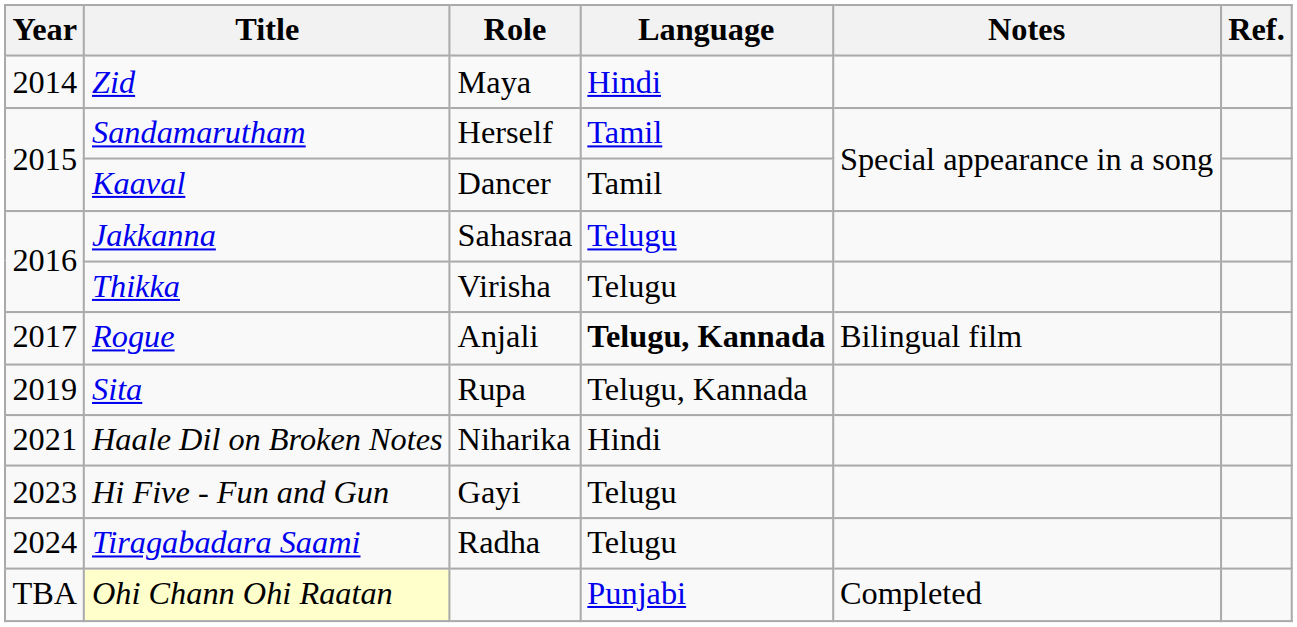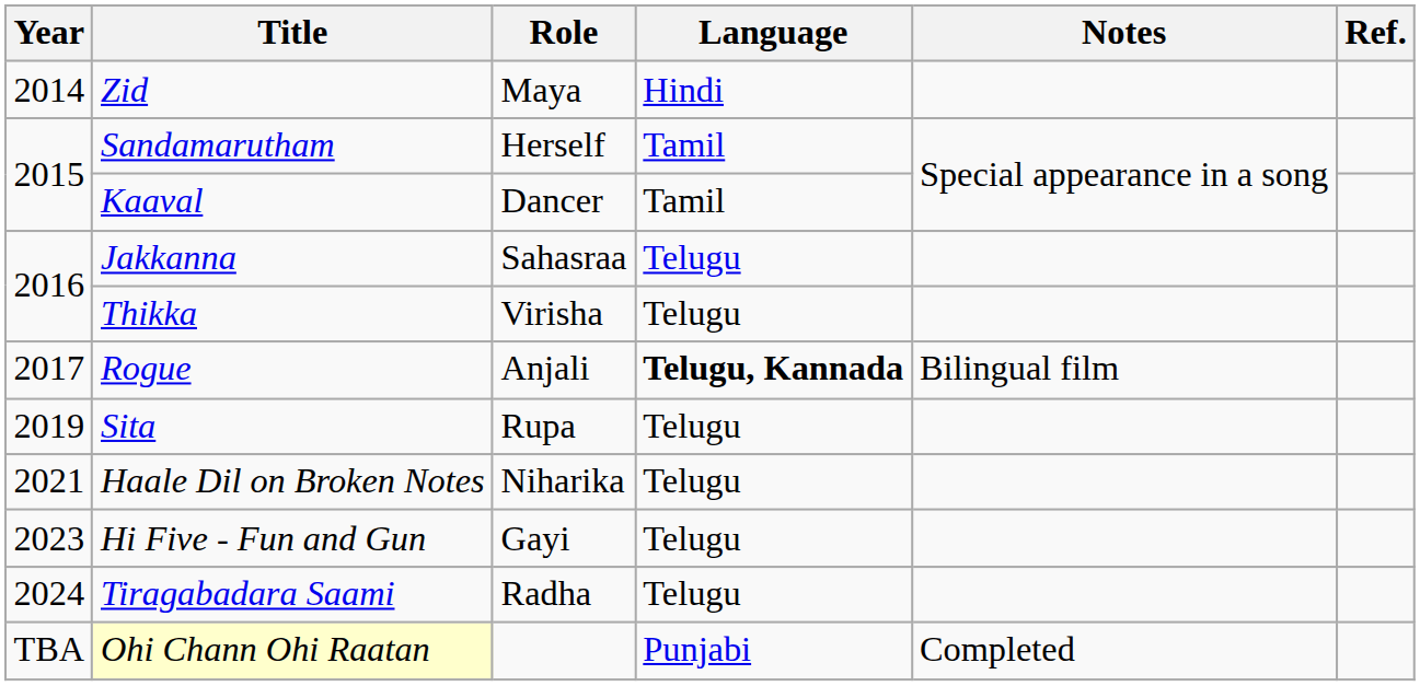Sita | Language: Telugu, Kannada -> Telugu
Haale Dil on Broken Notes | Language: Hindi -> Telugu
